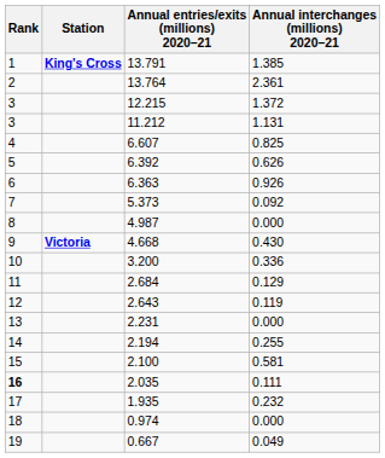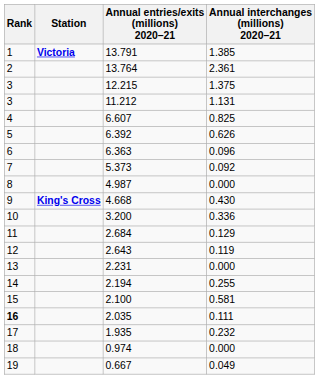13.791 | Station: King's Cross -> Victoria
12.215 | Annual interchanges (millions) 2020–21: 1.372 -> 1.375
6.363 | Annual interchanges (millions) 2020–21: 0.926 -> 0.096
4.668 | Station: Victoria -> King's Cross
